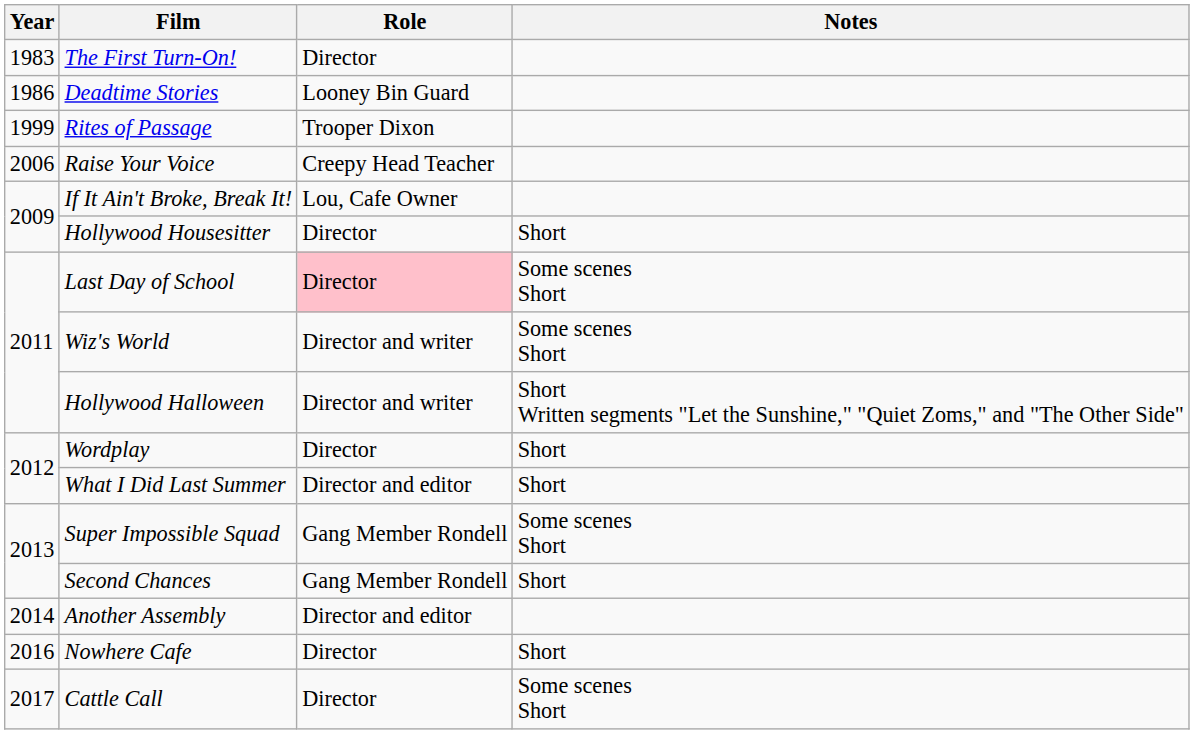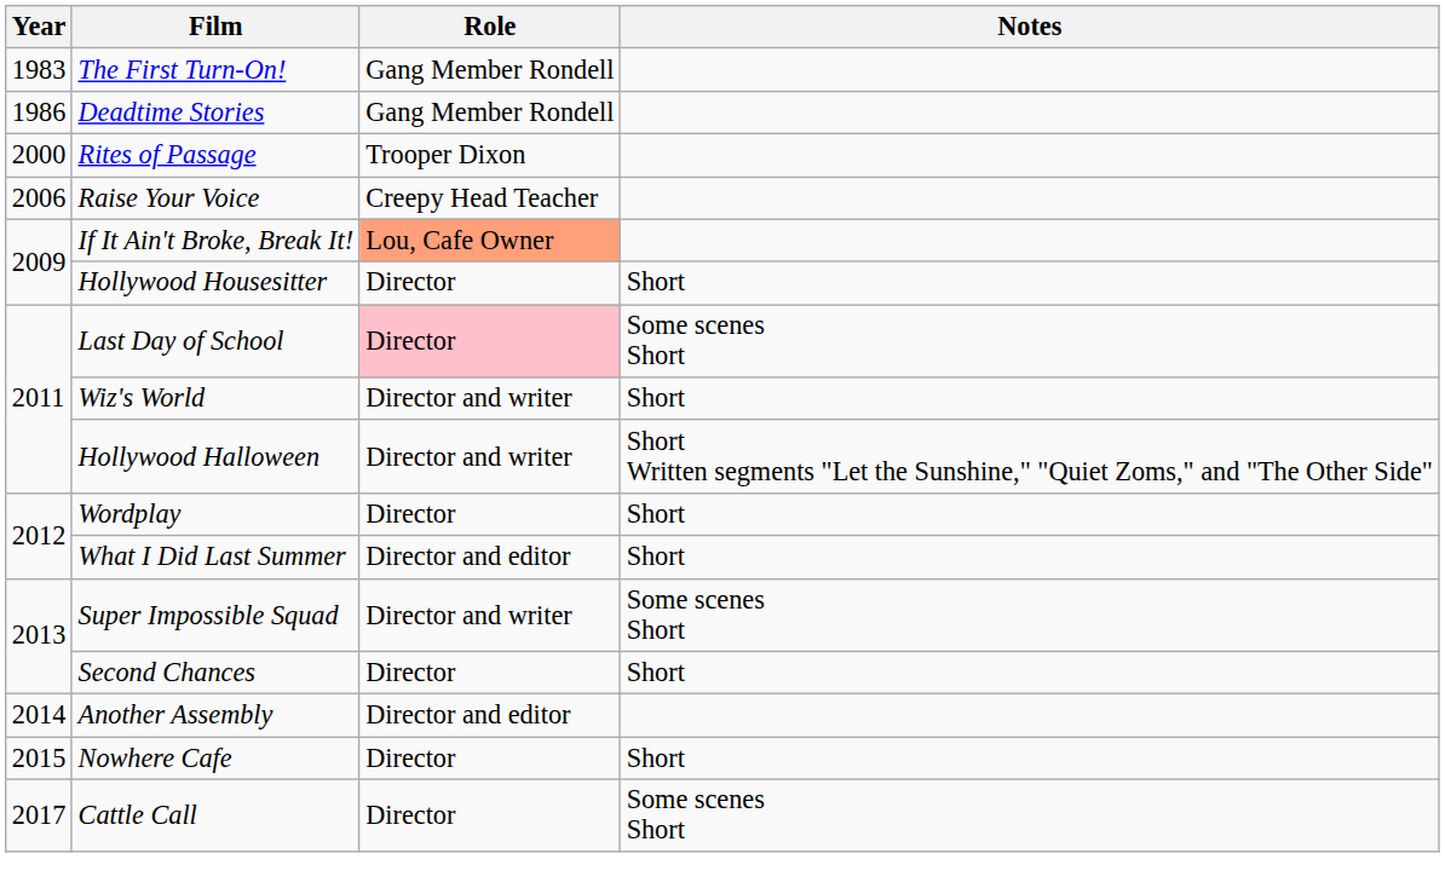The First Turn-On! | Role: Director -> Gang Member Rondell
Deadtime Stories | Role: Looney Bin Guard -> Gang Member Rondell
Rites of Passage | Year: 1999 -> 2000
If It Ain't Broke, Break It! | Role: no background -> lightsalmon background
Wiz's World | Notes: Some scenes Short -> Short
Super Impossible Squad | Role: Gang Member Rondell -> Director and writer
Second Chances | Role: Gang Member Rondell -> Director
Nowhere Cafe | Year: 2016 -> 2015
